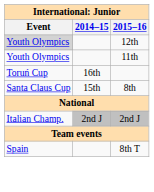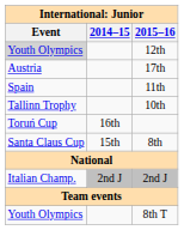+ row: Austria | 17th
11th | Event: Youth Olympics -> Spain
+ row: Tallinn Trophy | 10th
8th T | Event: Spain -> Youth Olympics
